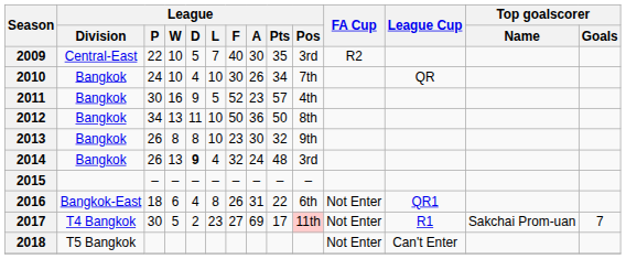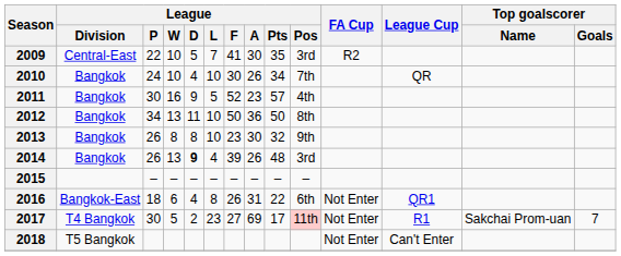2009 | League / F: 40 -> 41
2014 | League / F: 32 -> 39
2014 | League / A: 24 -> 26
